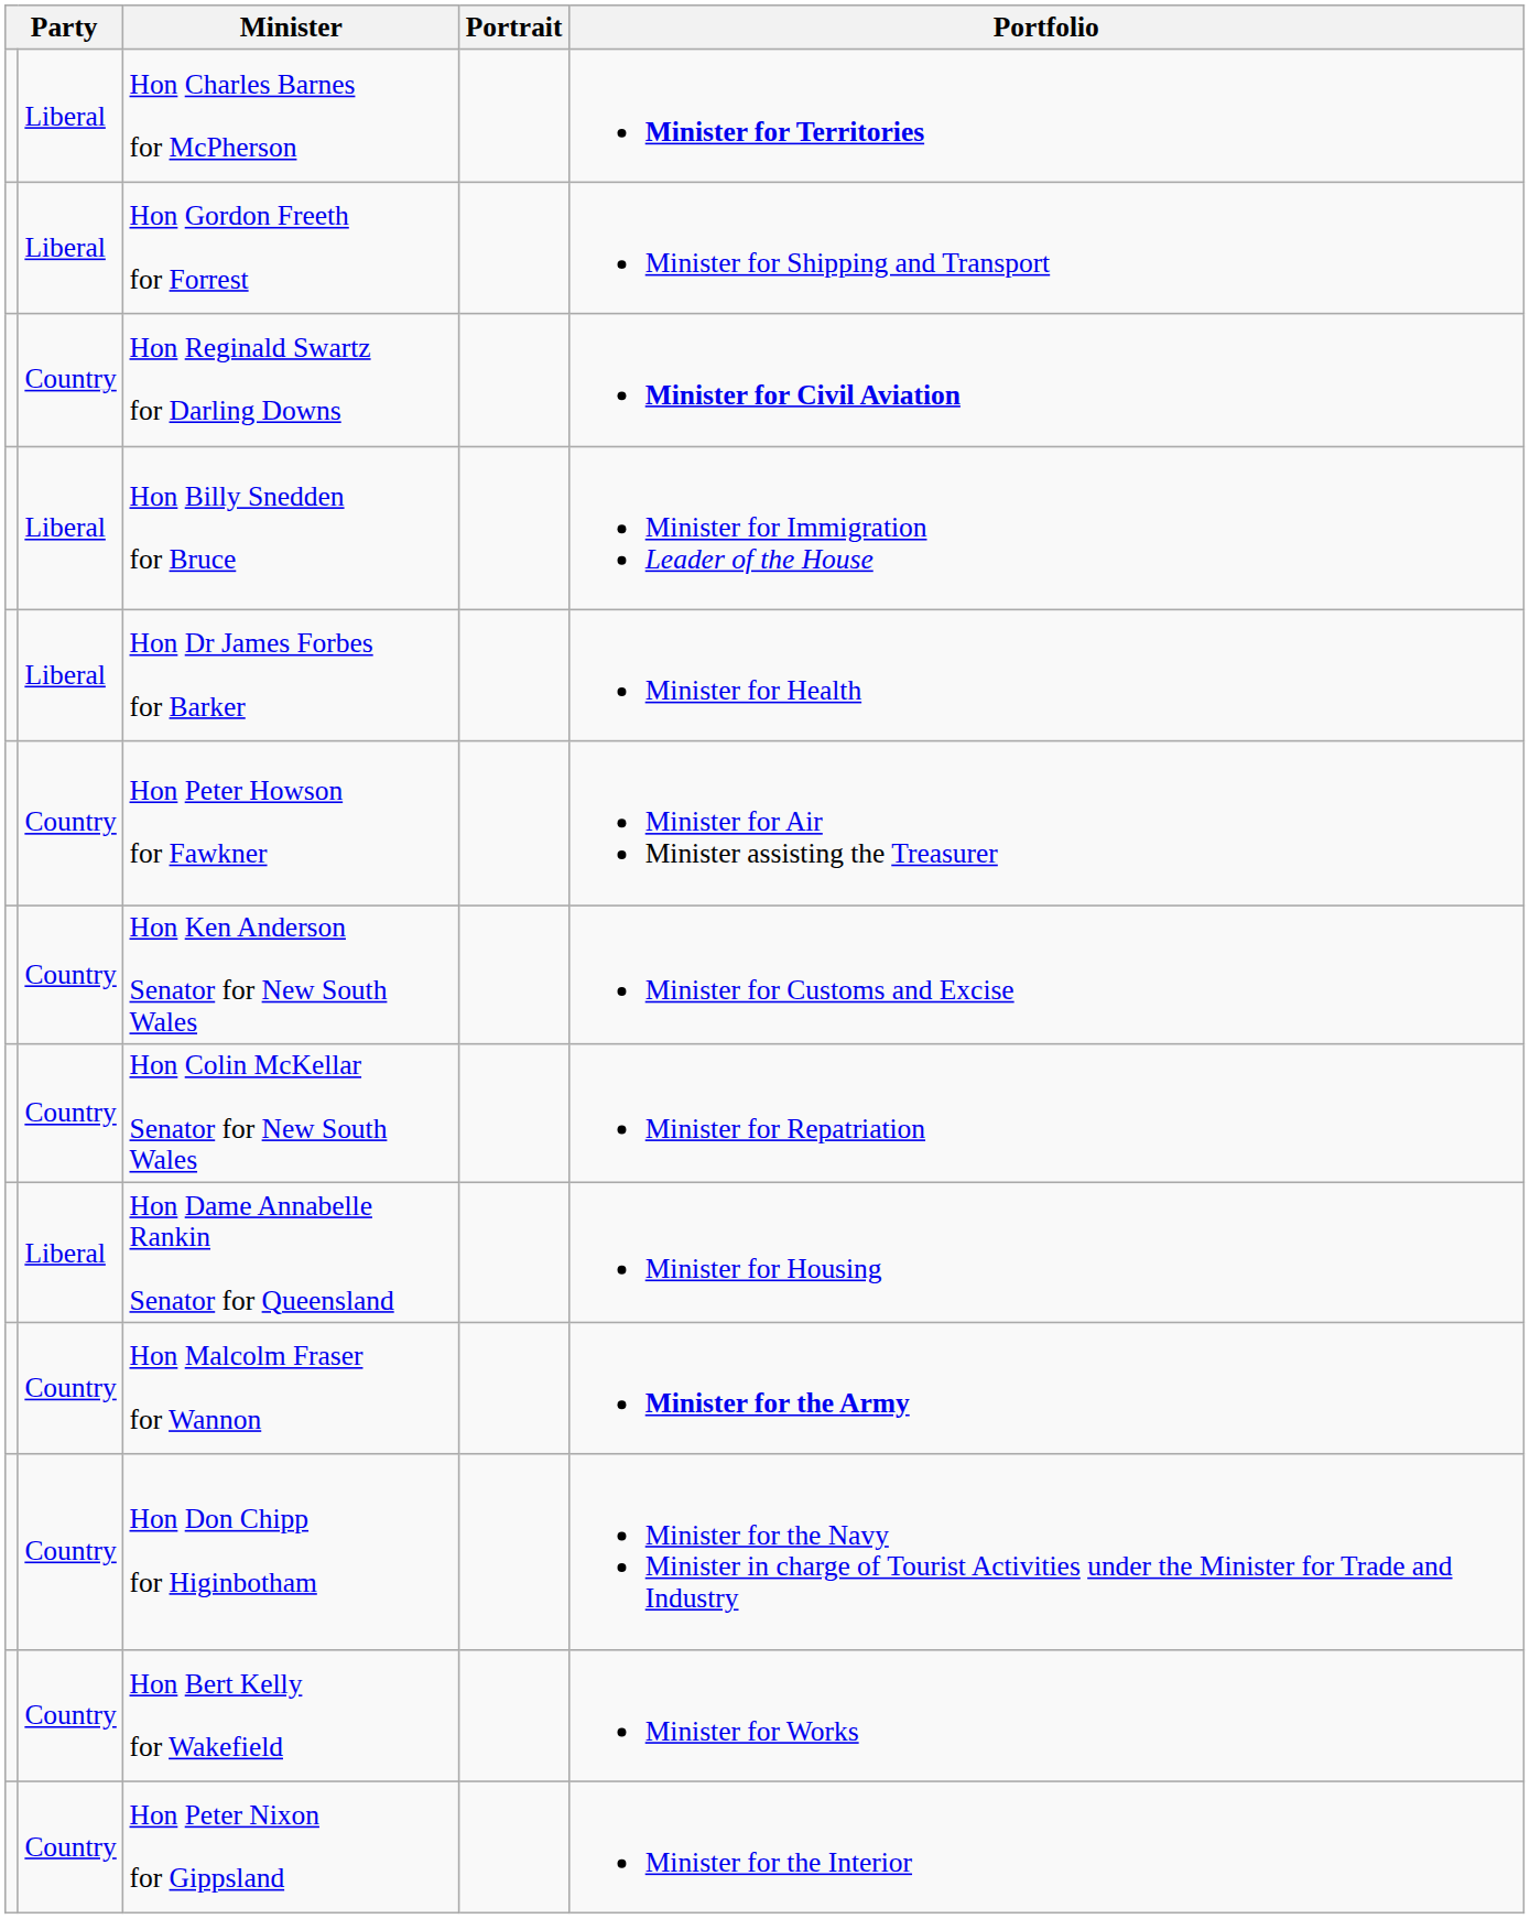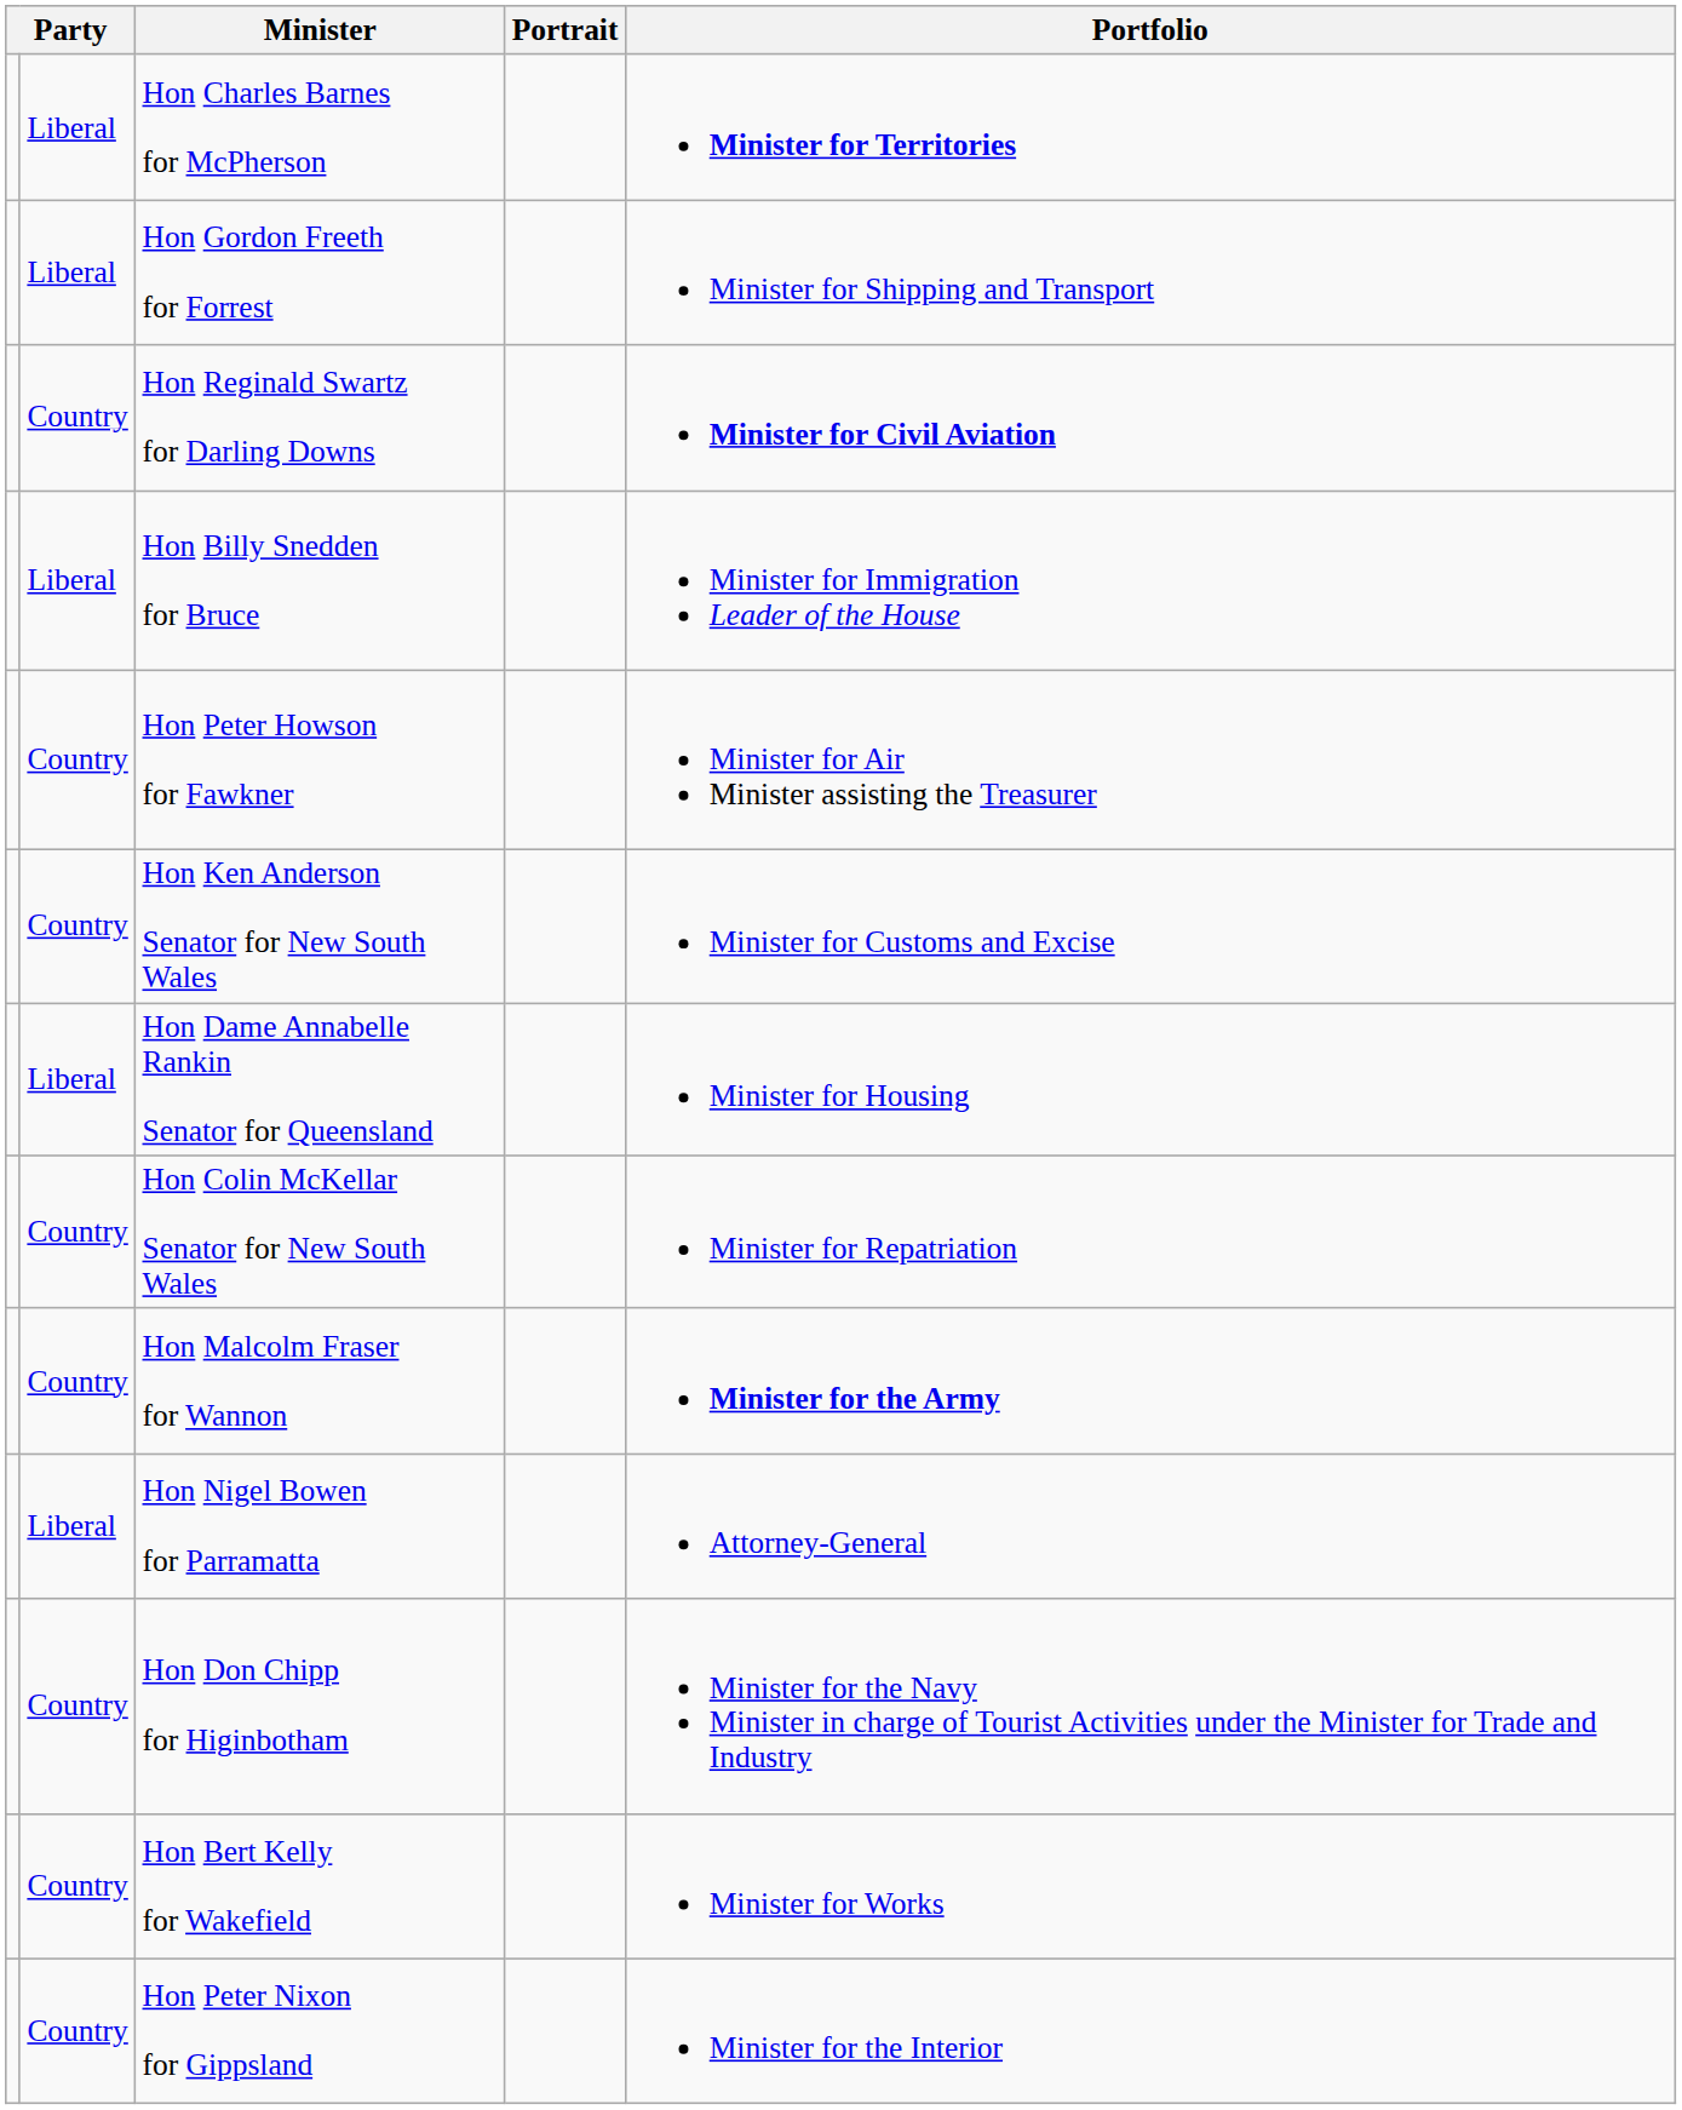- row: Liberal | Hon Dr James Forbes for Barker | Minister for Health
rows swapped: Hon Colin McKellar Senator for New South Wales <-> Hon Dame Annabelle Rankin Senator for Queensland
+ row: Liberal | Hon Nigel Bowen for Parramatta | Attorney-General
